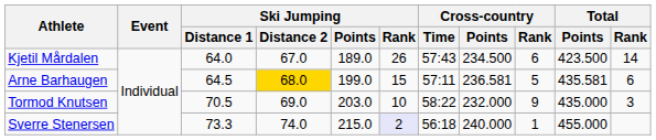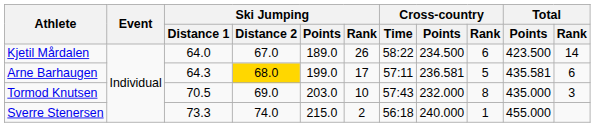Kjetil Mårdalen | Cross-country / Time: 57:43 -> 58:22
Arne Barhaugen | Ski Jumping / Distance 1: 64.5 -> 64.3
Arne Barhaugen | Ski Jumping / Rank: 15 -> 17
Tormod Knutsen | Cross-country / Time: 58:22 -> 57:43
Tormod Knutsen | Cross-country / Rank: 9 -> 8
Sverre Stenersen | Ski Jumping / Rank: lavender background -> no background
